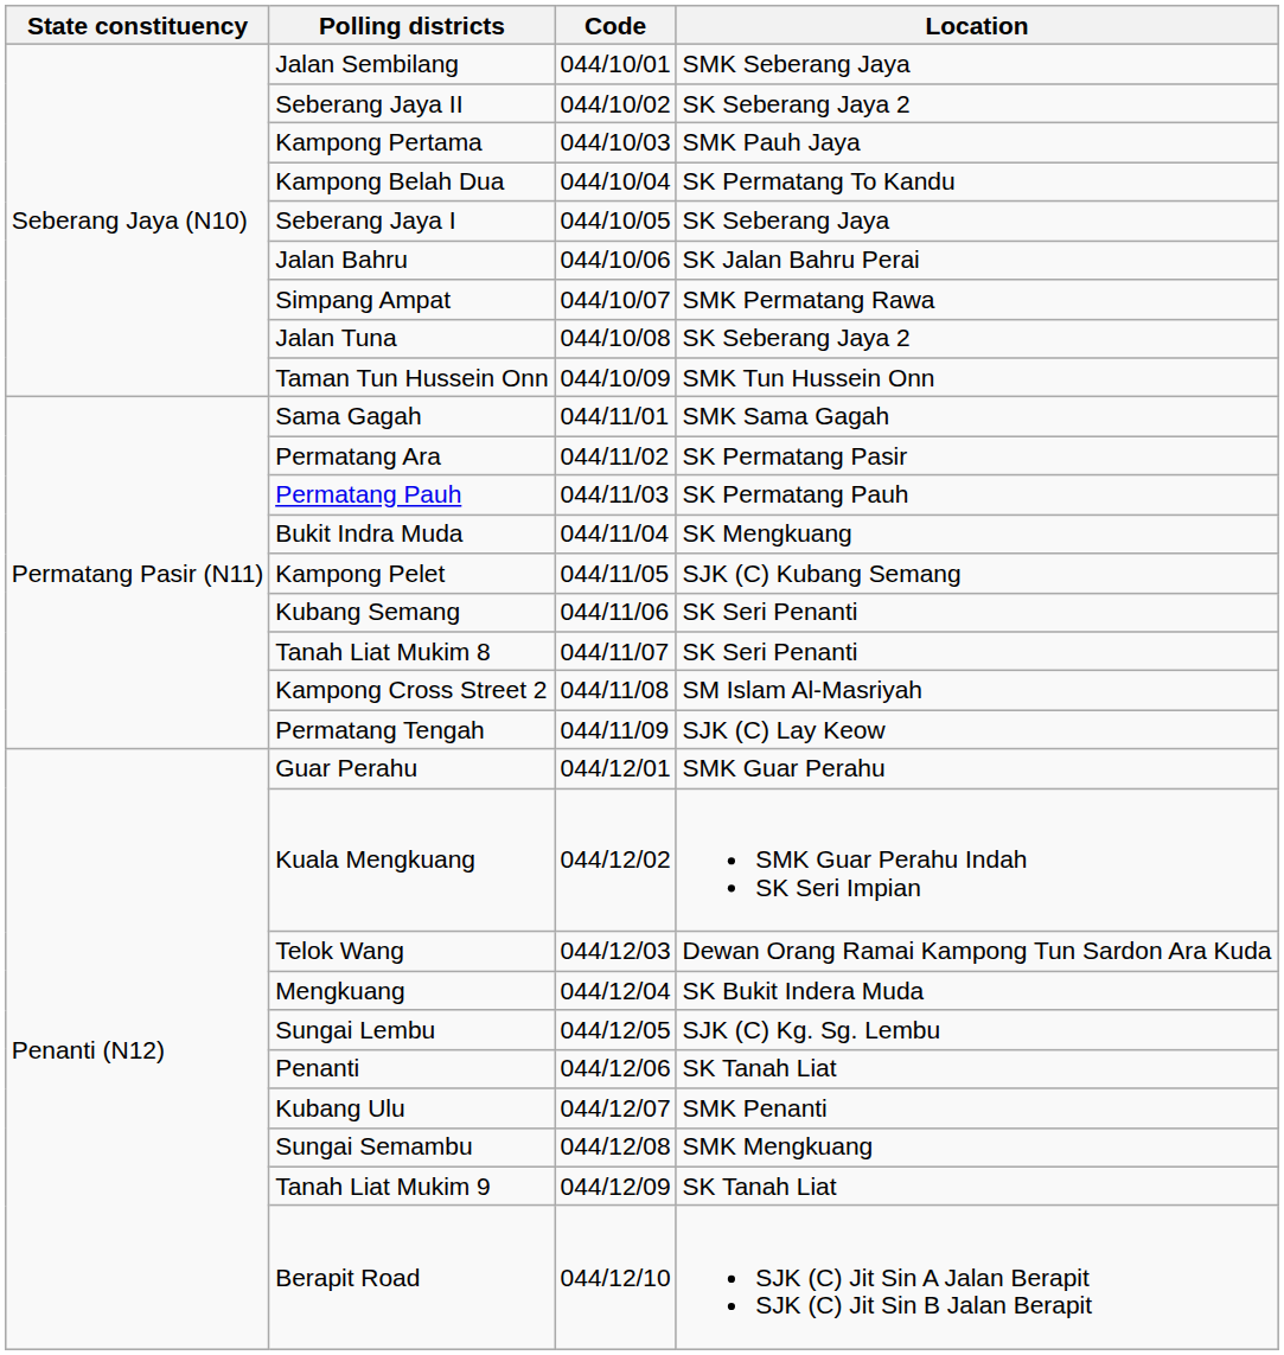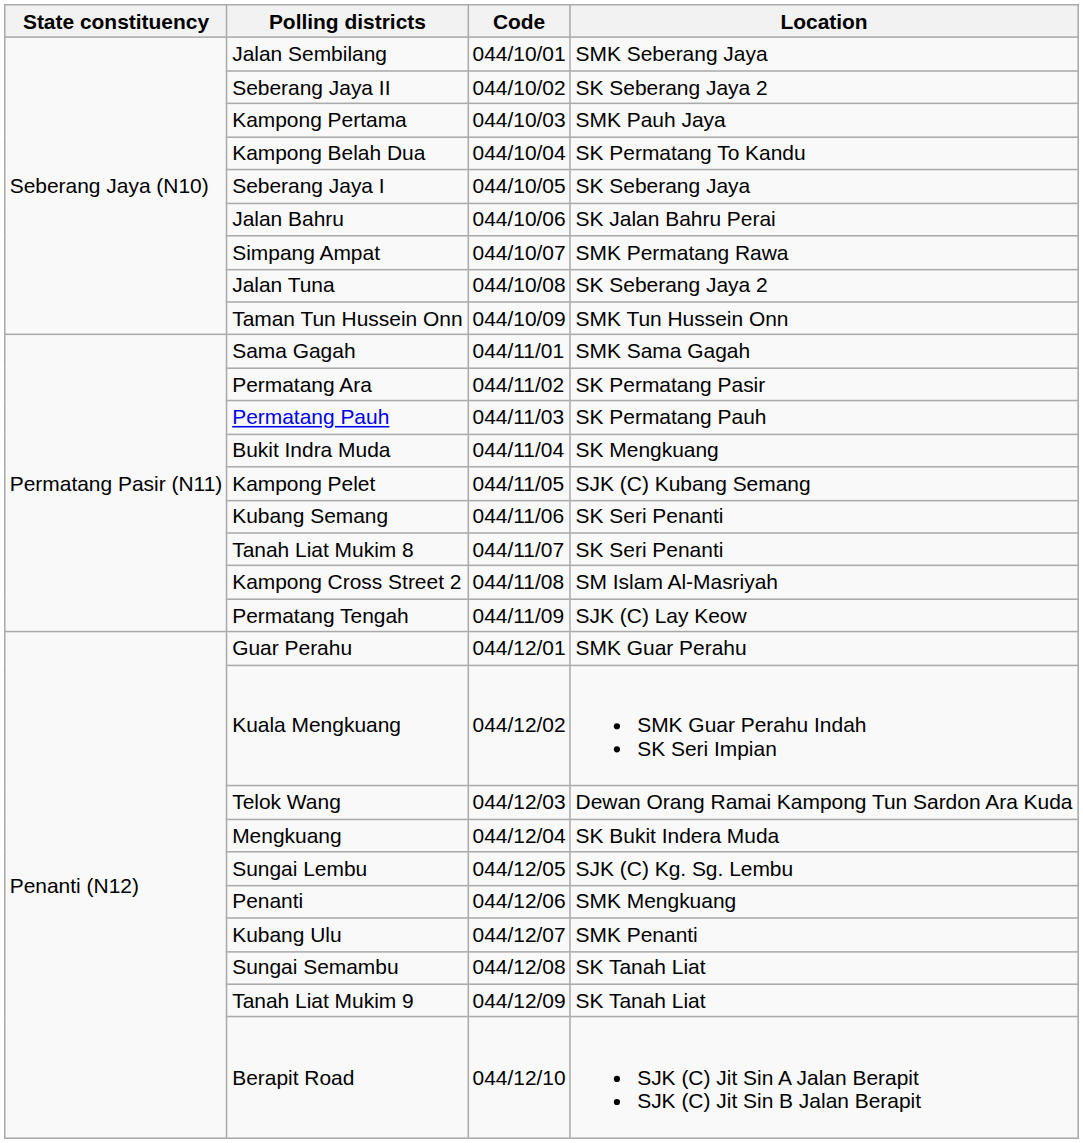Penanti | Location: SK Tanah Liat -> SMK Mengkuang
Sungai Semambu | Location: SMK Mengkuang -> SK Tanah Liat
